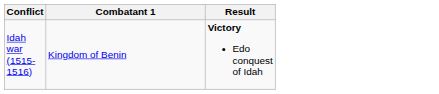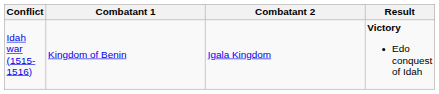+ column: Combatant 2 | Igala Kingdom
